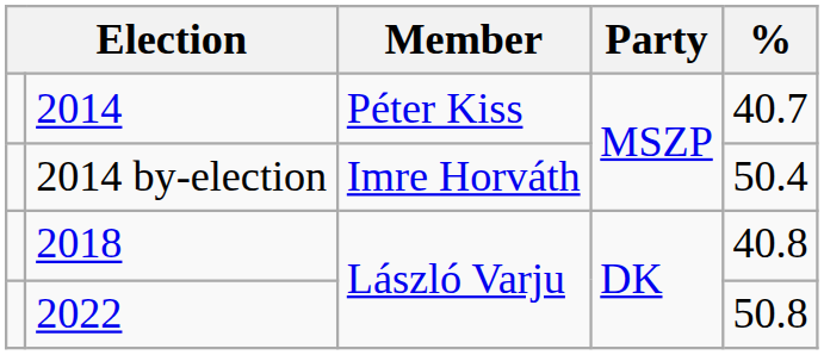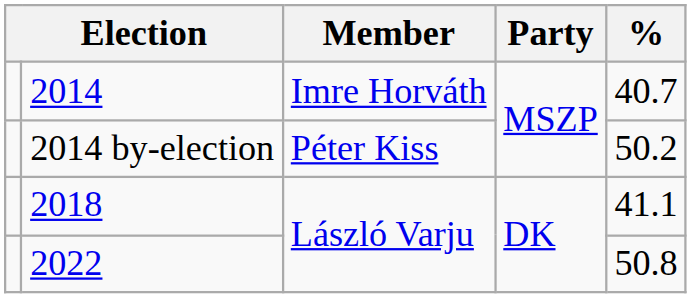2014 | Member: Péter Kiss -> Imre Horváth
2014 by-election | Member: Imre Horváth -> Péter Kiss
2014 by-election | %: 50.4 -> 50.2
2018 | %: 40.8 -> 41.1
